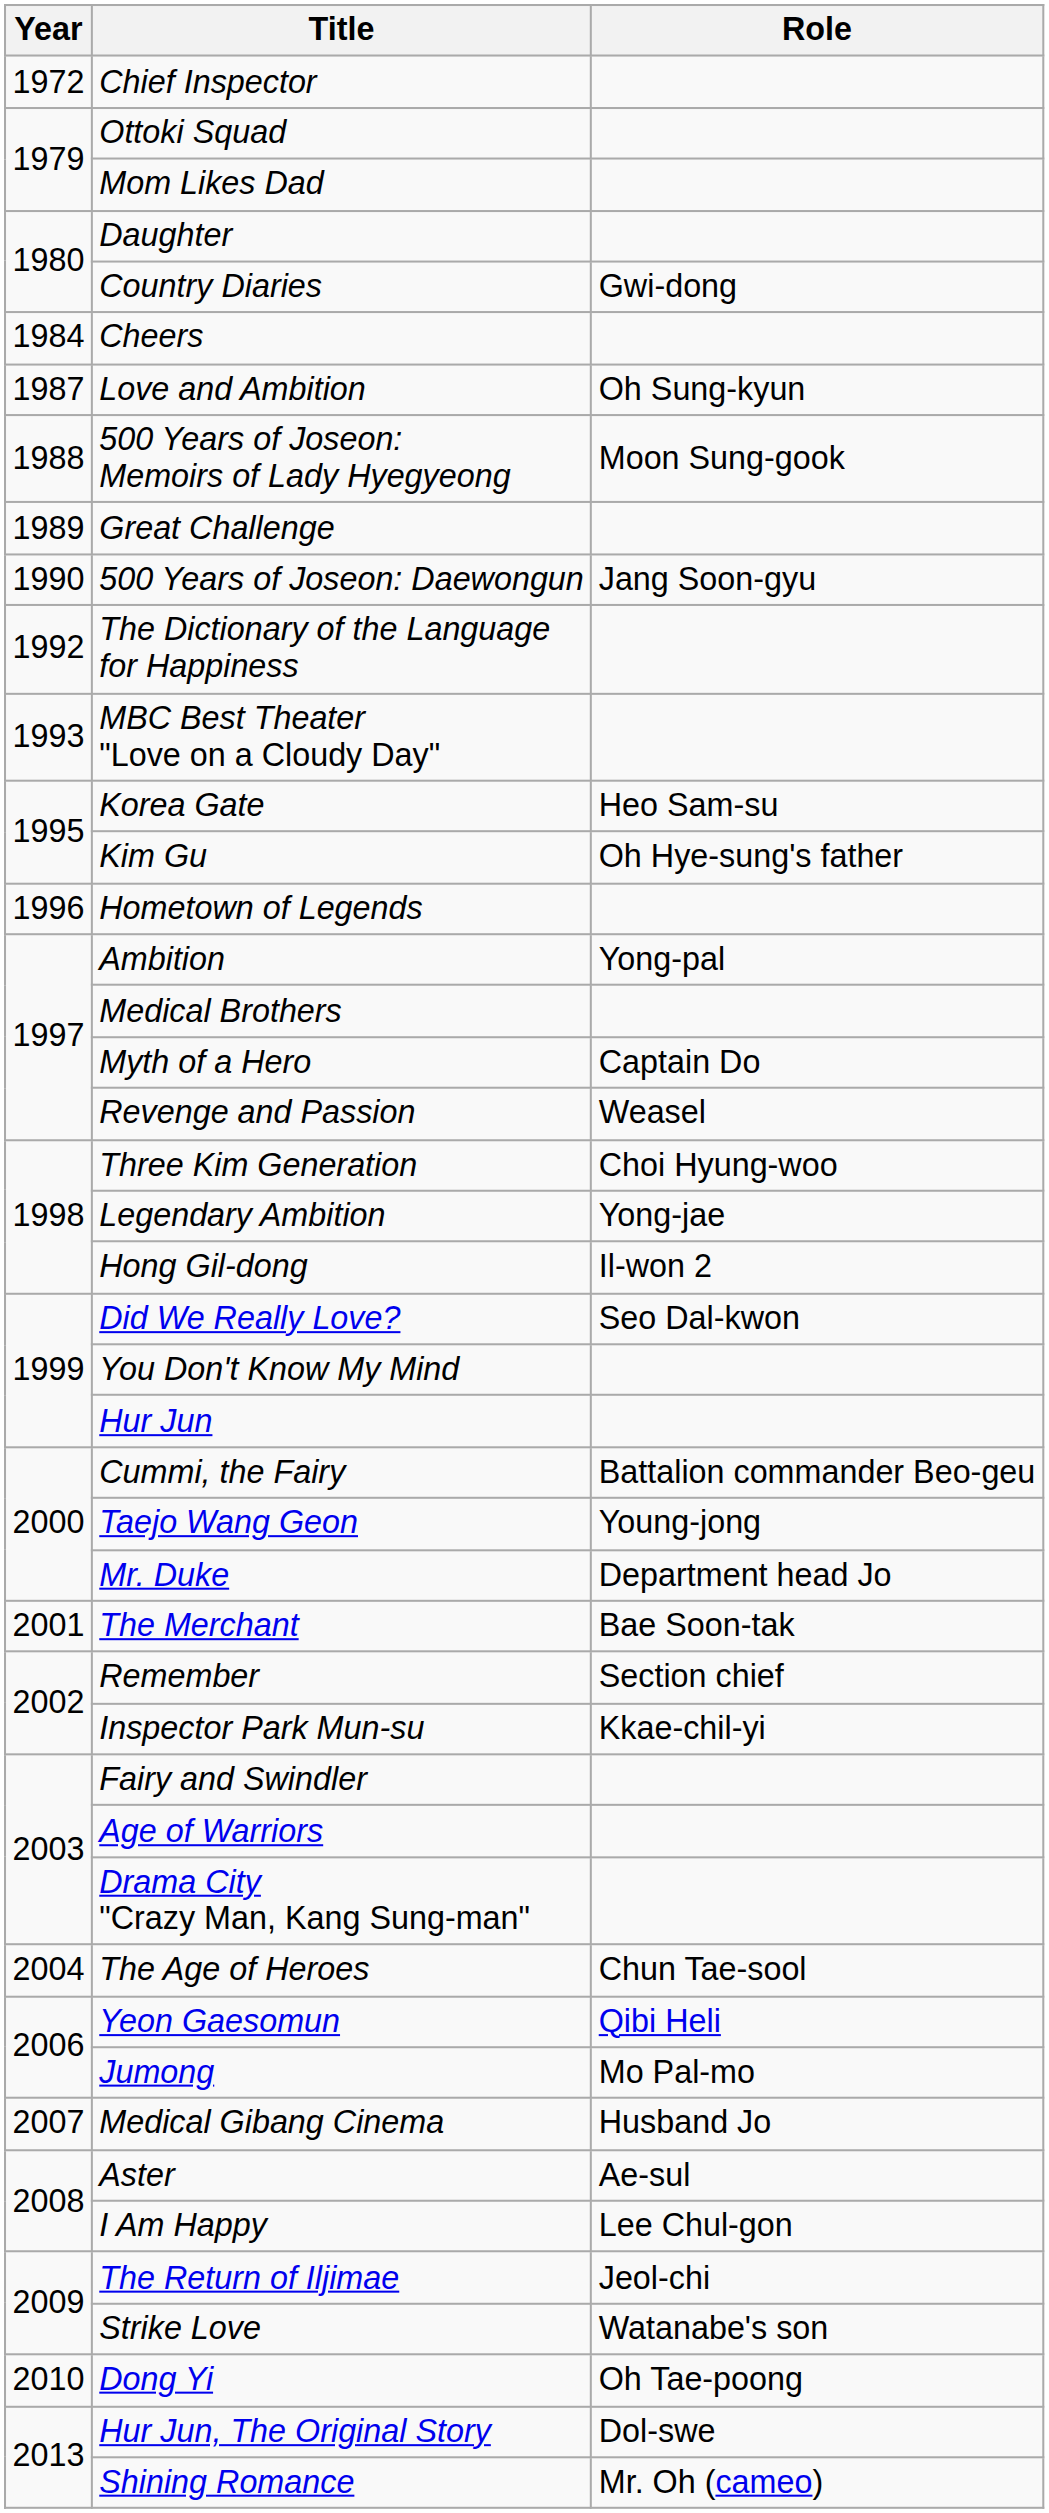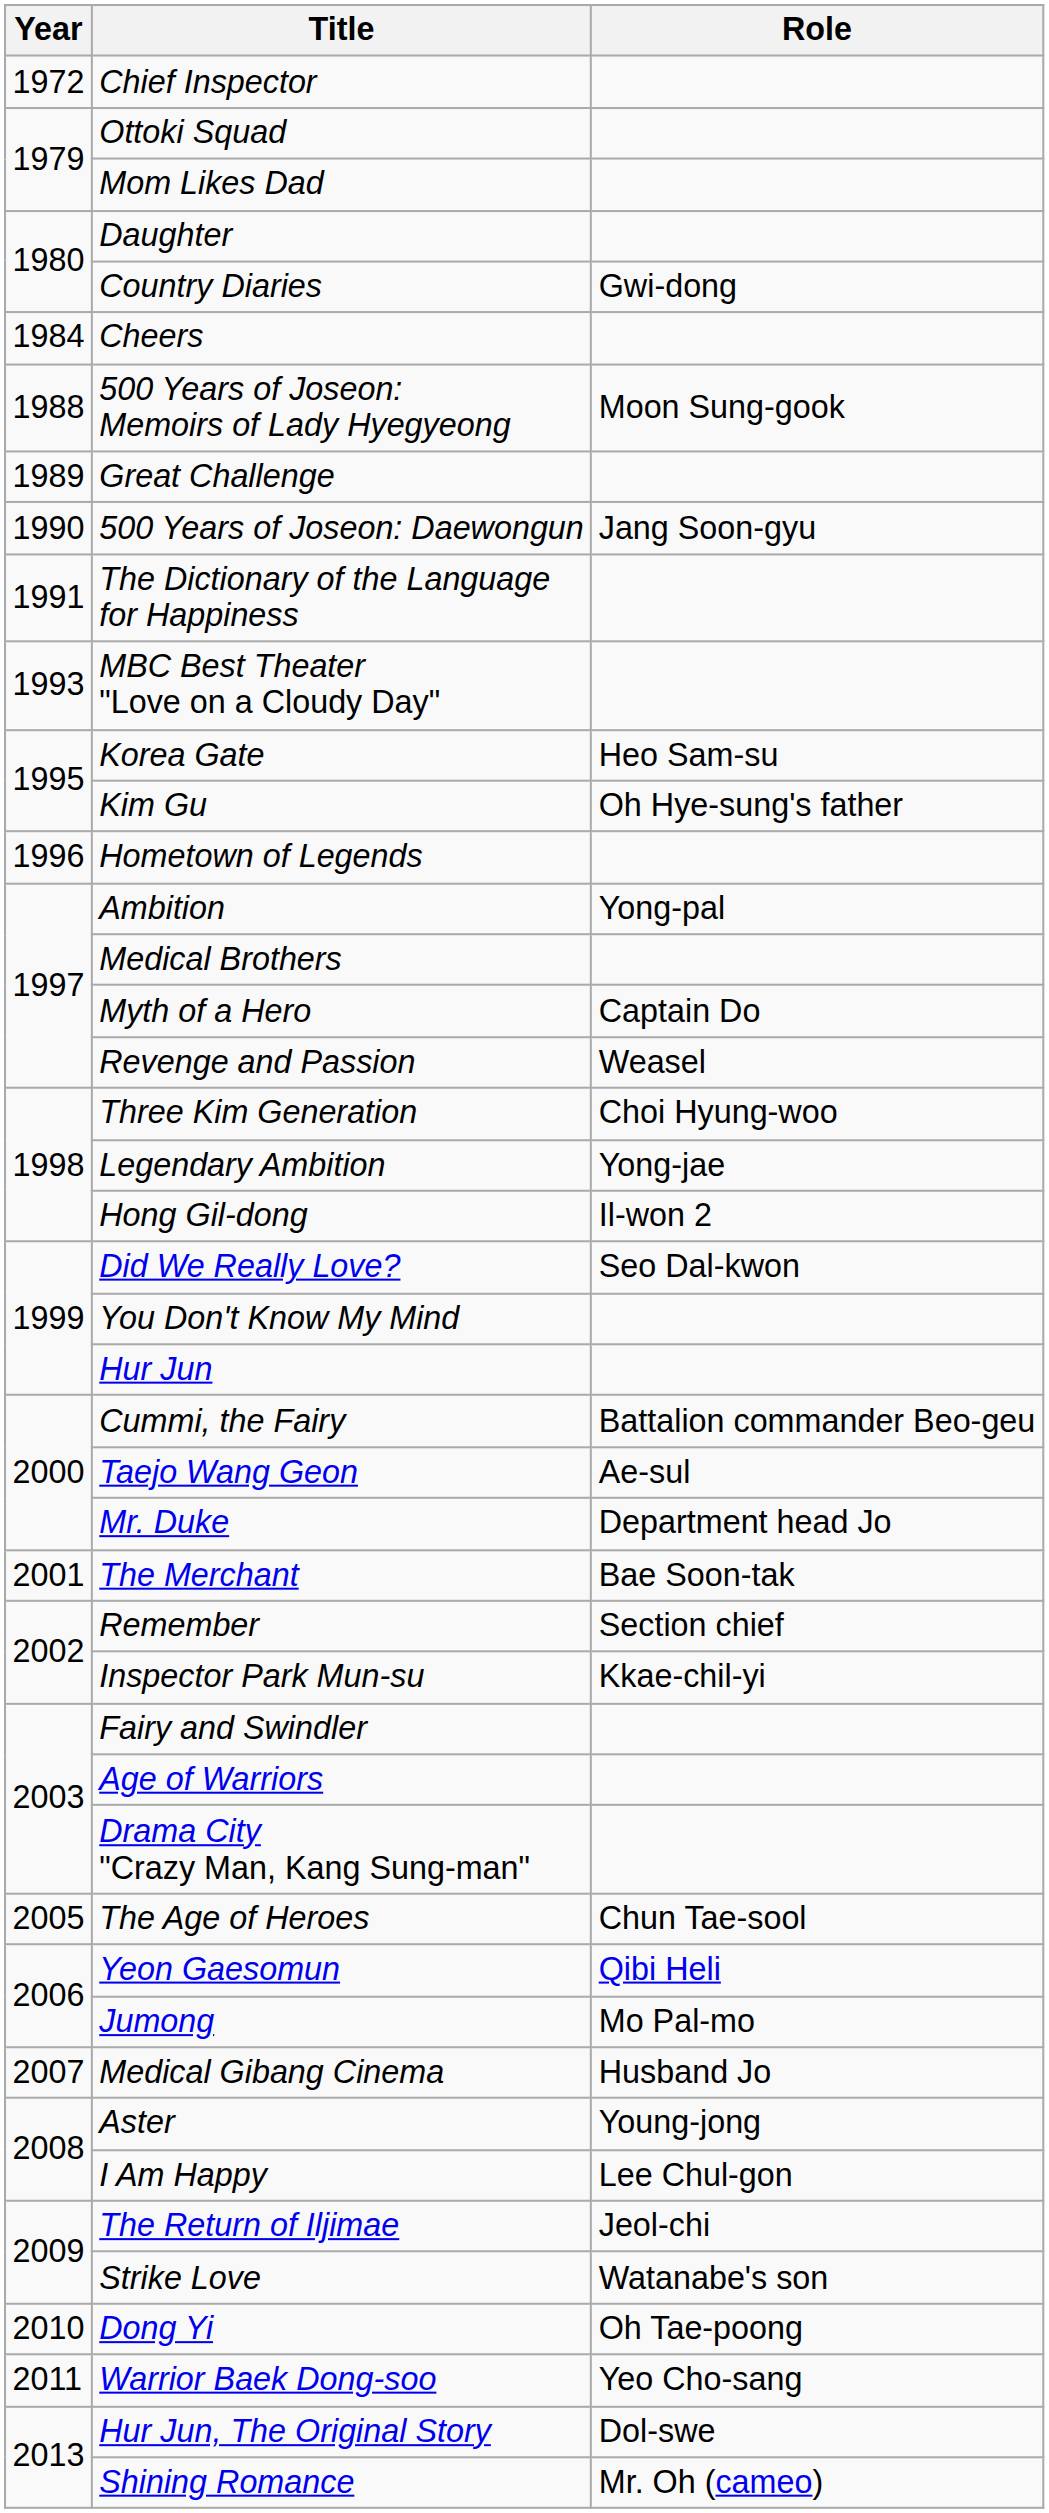- row: 1987 | Love and Ambition | Oh Sung-kyun
The Dictionary of the Language for Happiness | Year: 1992 -> 1991
Taejo Wang Geon | Role: Young-jong -> Ae-sul
The Age of Heroes | Year: 2004 -> 2005
Aster | Role: Ae-sul -> Young-jong
+ row: 2011 | Warrior Baek Dong-soo | Yeo Cho-sang
